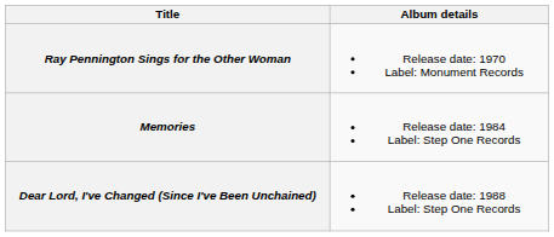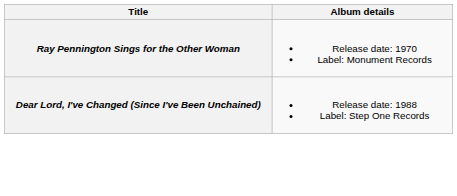- row: Memories | Release date: 1984 Label: Step One Records
